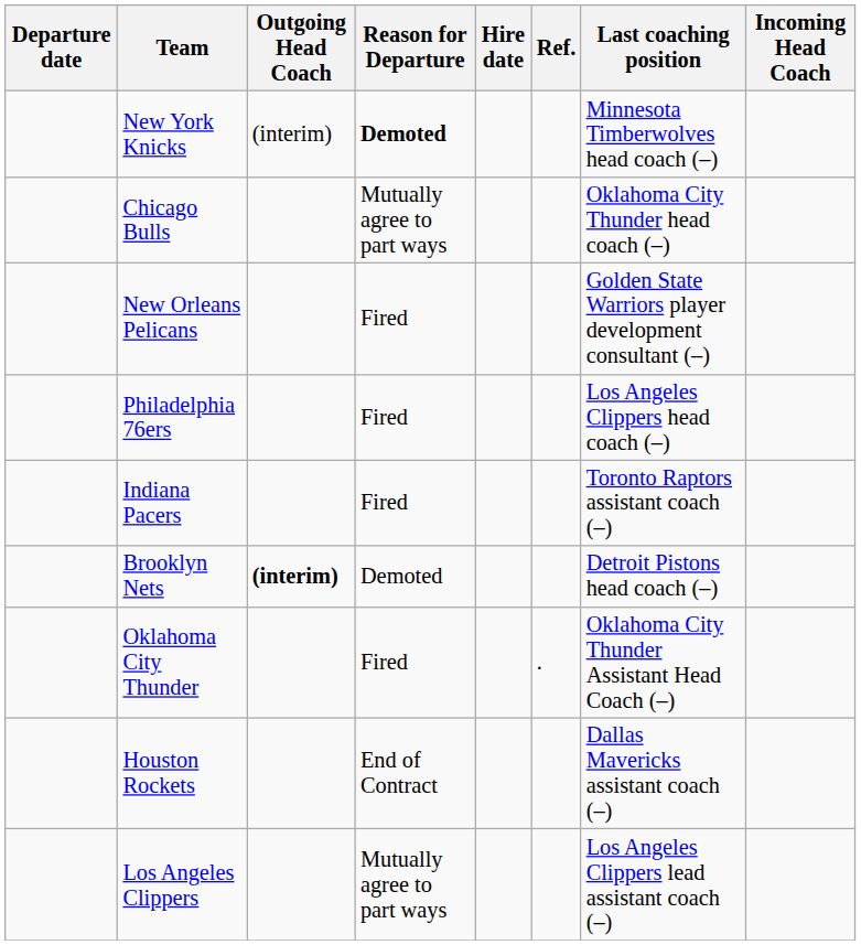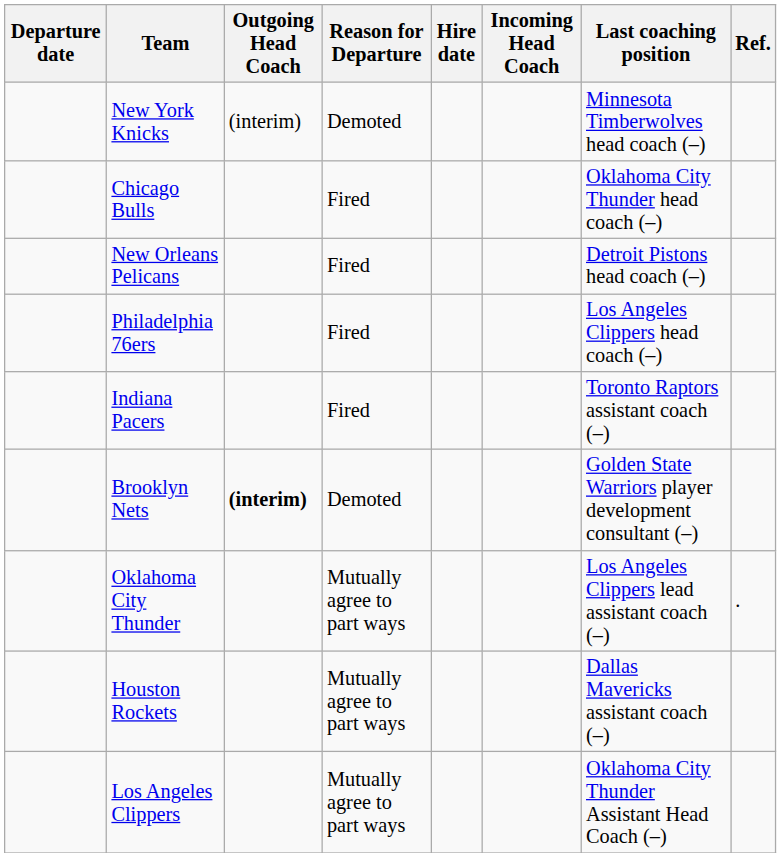columns swapped: Incoming Head Coach <-> Ref.
New York Knicks | Reason for Departure: bold -> normal
Chicago Bulls | Reason for Departure: Mutually agree to part ways -> Fired
New Orleans Pelicans | Last coaching position: Golden State Warriors player development consultant (–) -> Detroit Pistons head coach (–)
Brooklyn Nets | Last coaching position: Detroit Pistons head coach (–) -> Golden State Warriors player development consultant (–)
Oklahoma City Thunder | Reason for Departure: Fired -> Mutually agree to part ways
Oklahoma City Thunder | Last coaching position: Oklahoma City Thunder Assistant Head Coach (–) -> Los Angeles Clippers lead assistant coach (–)
Houston Rockets | Reason for Departure: End of Contract -> Mutually agree to part ways
Los Angeles Clippers | Last coaching position: Los Angeles Clippers lead assistant coach (–) -> Oklahoma City Thunder Assistant Head Coach (–)
